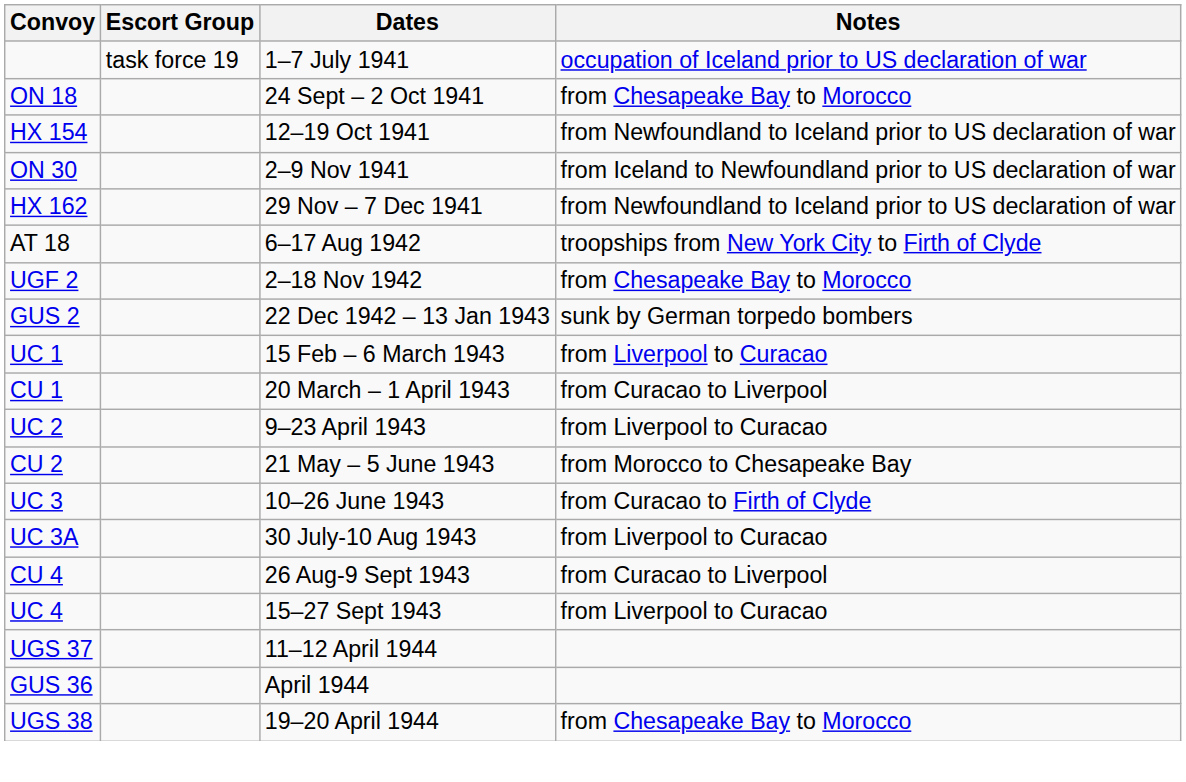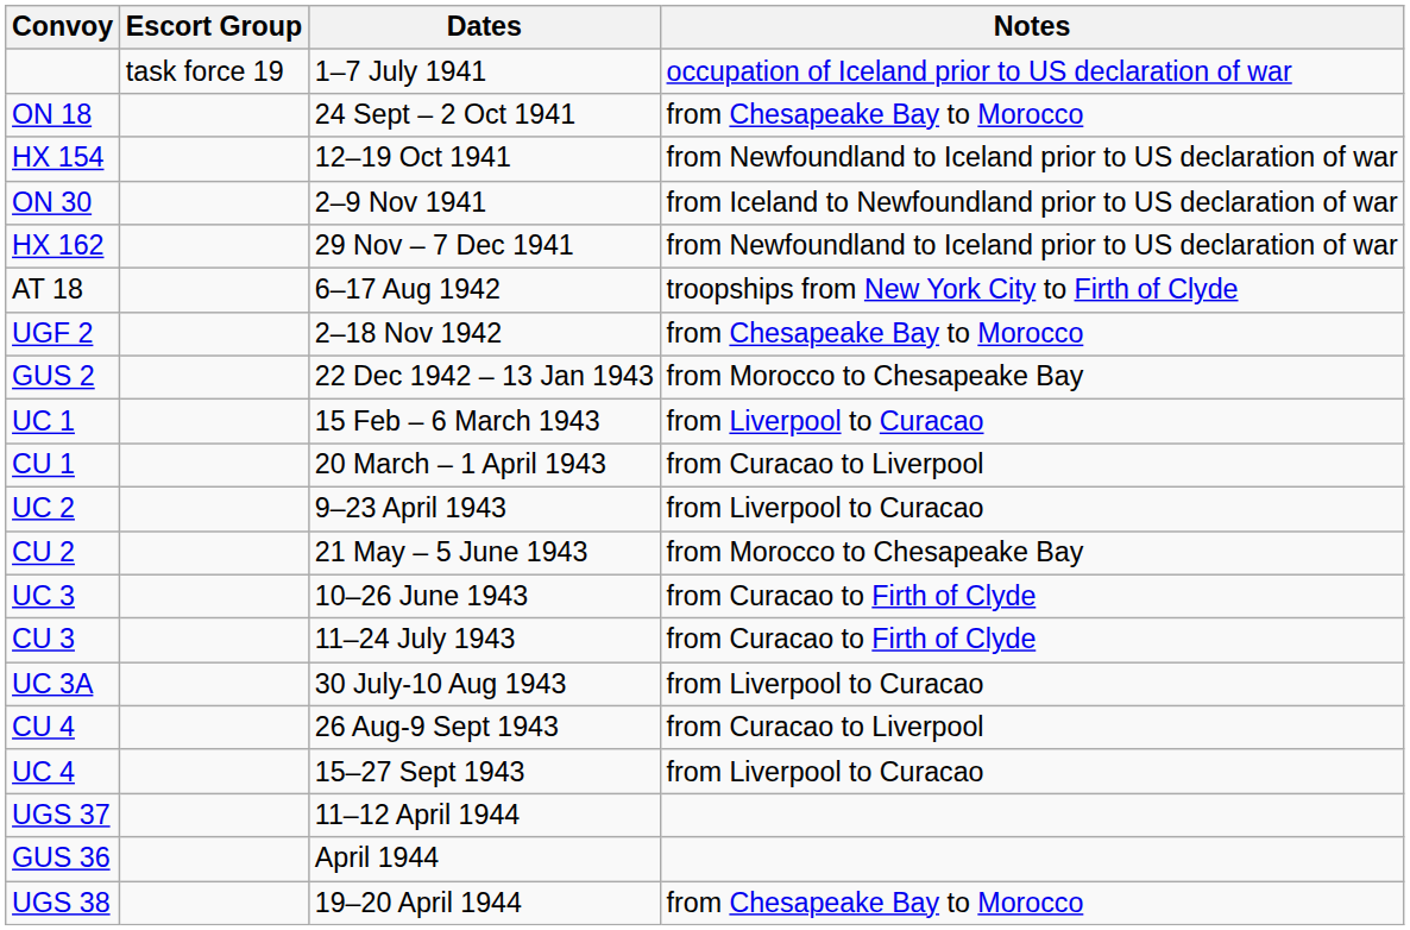GUS 2 | Notes: sunk by German torpedo bombers -> from Morocco to Chesapeake Bay
+ row: CU 3 | 11–24 July 1943 | from Curacao to Firth of Clyde
